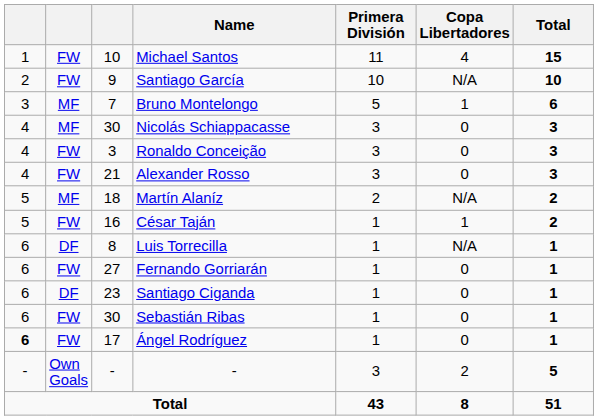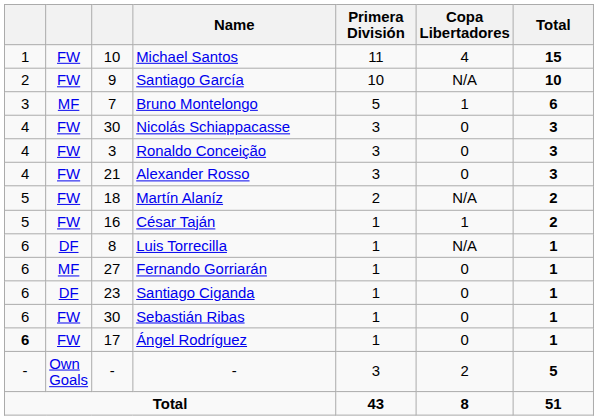Nicolás Schiappacasse | column 2: MF -> FW
Martín Alaníz | column 2: MF -> FW
Fernando Gorriarán | column 2: FW -> MF
